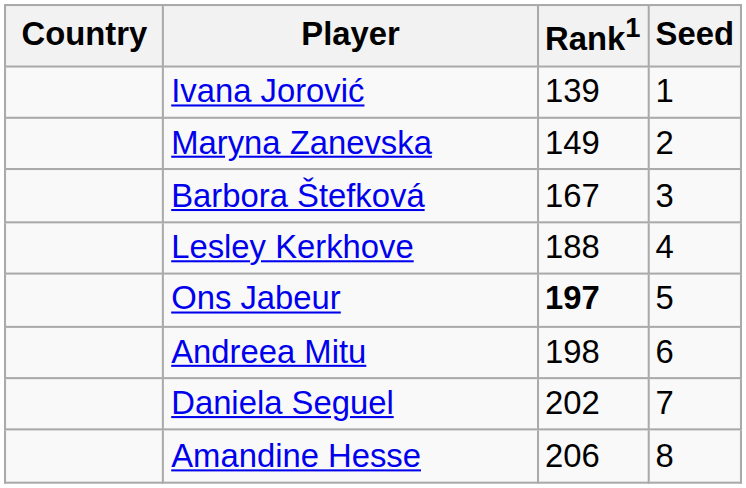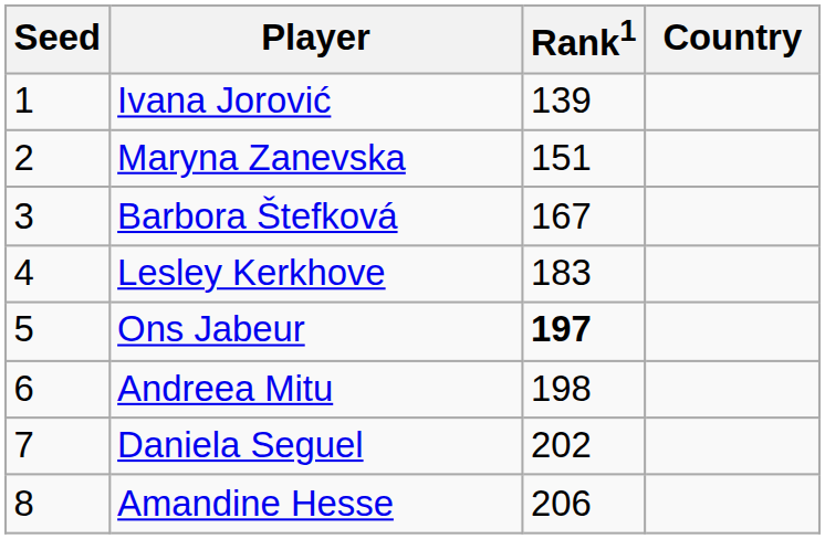columns swapped: Country <-> Seed
Maryna Zanevska | Rank1: 149 -> 151
Lesley Kerkhove | Rank1: 188 -> 183
